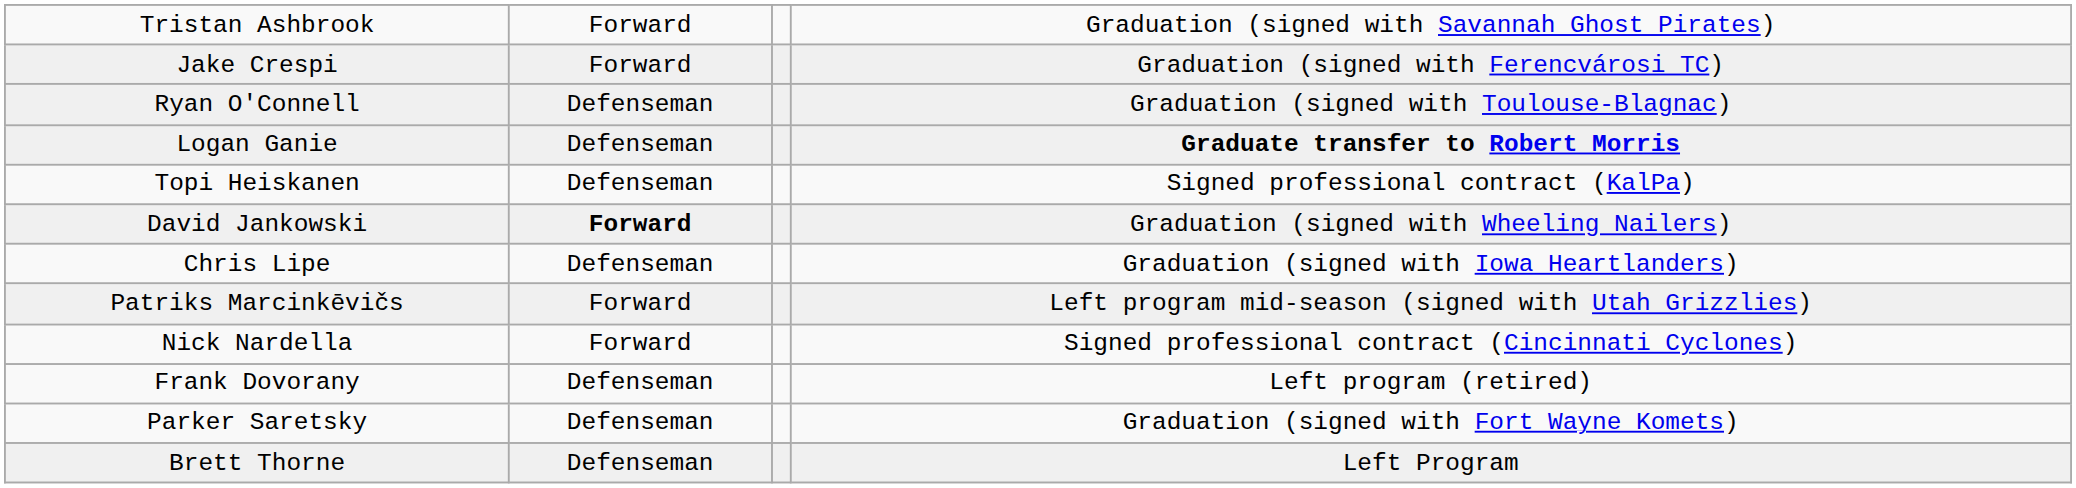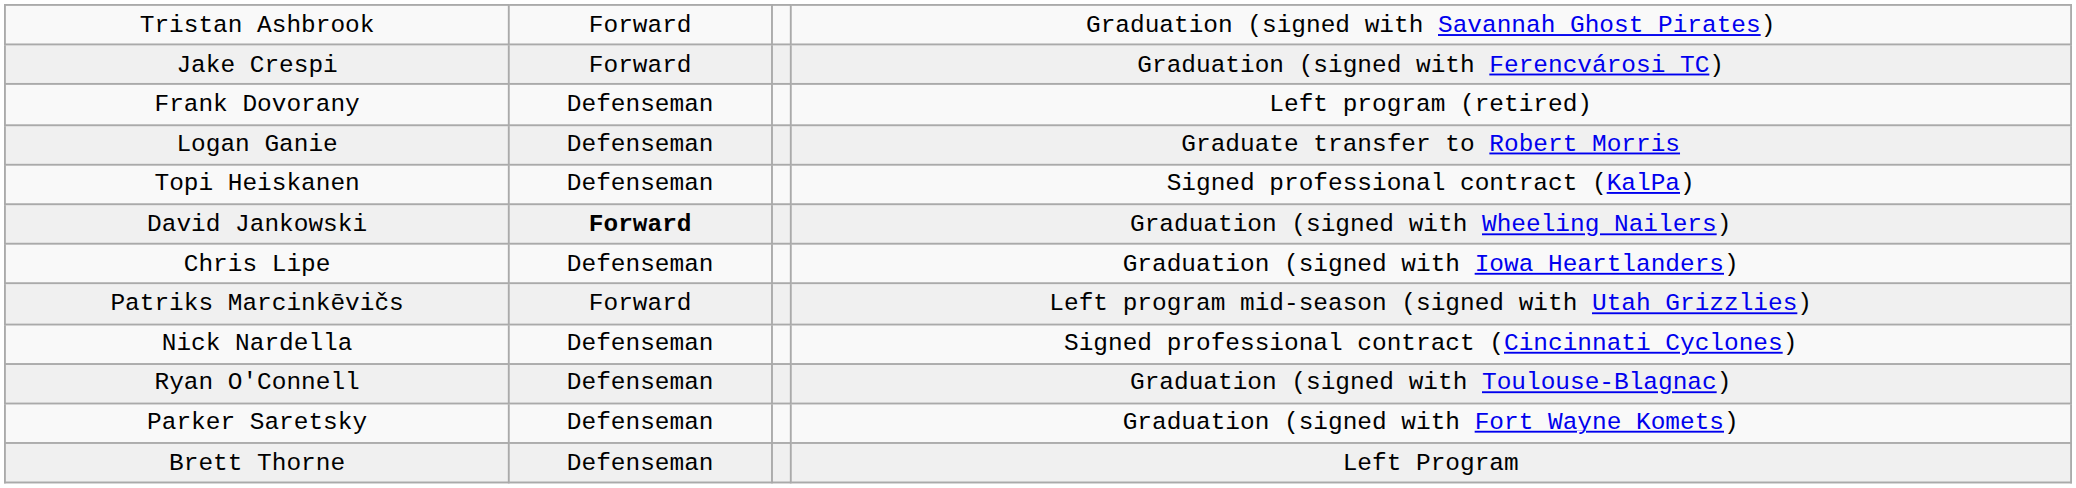rows swapped: Frank Dovorany <-> Ryan O'Connell
Logan Ganie | column 4: bold -> normal
Nick Nardella | column 2: Forward -> Defenseman
